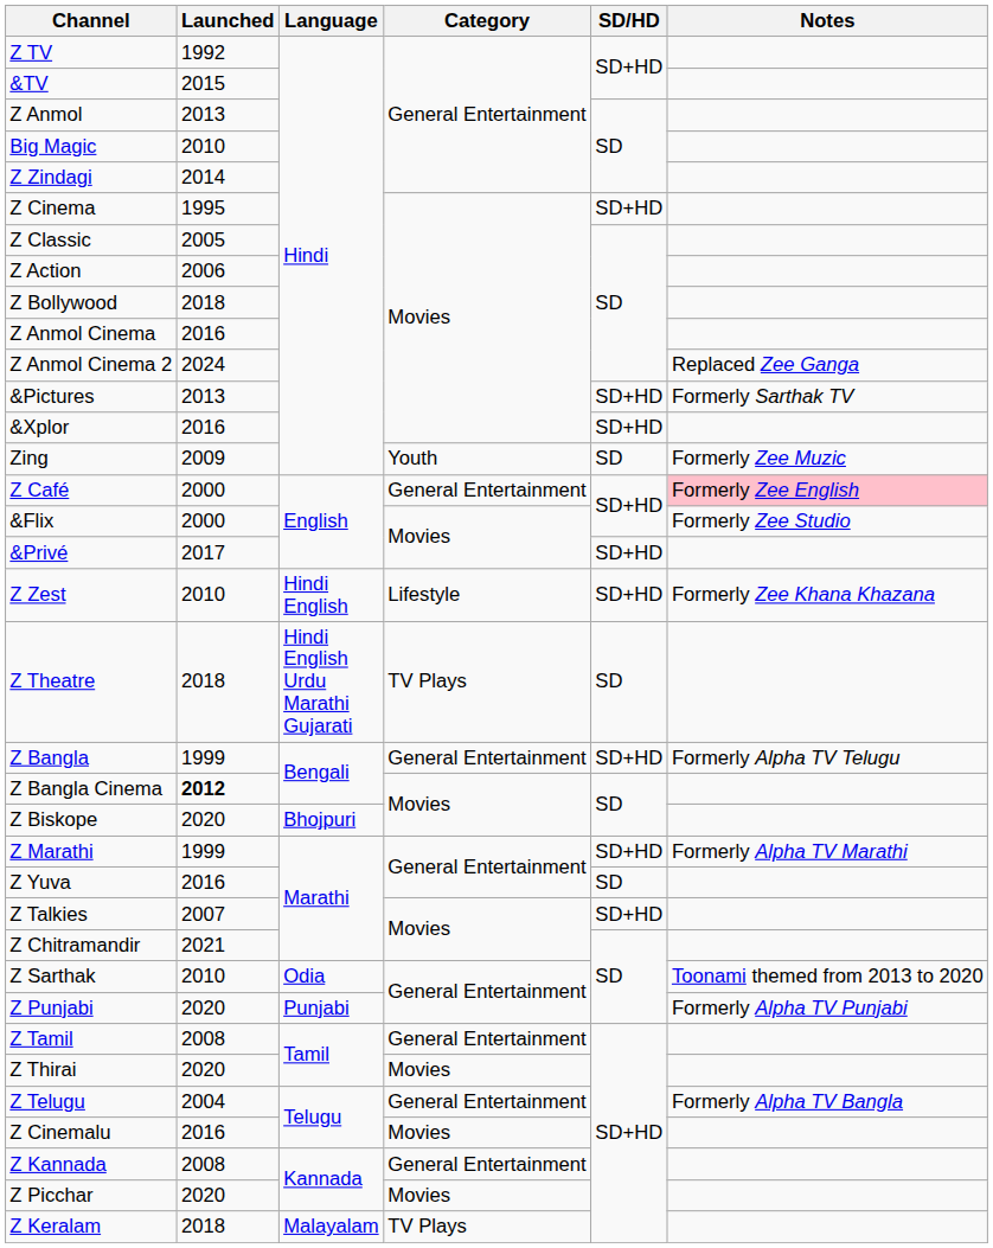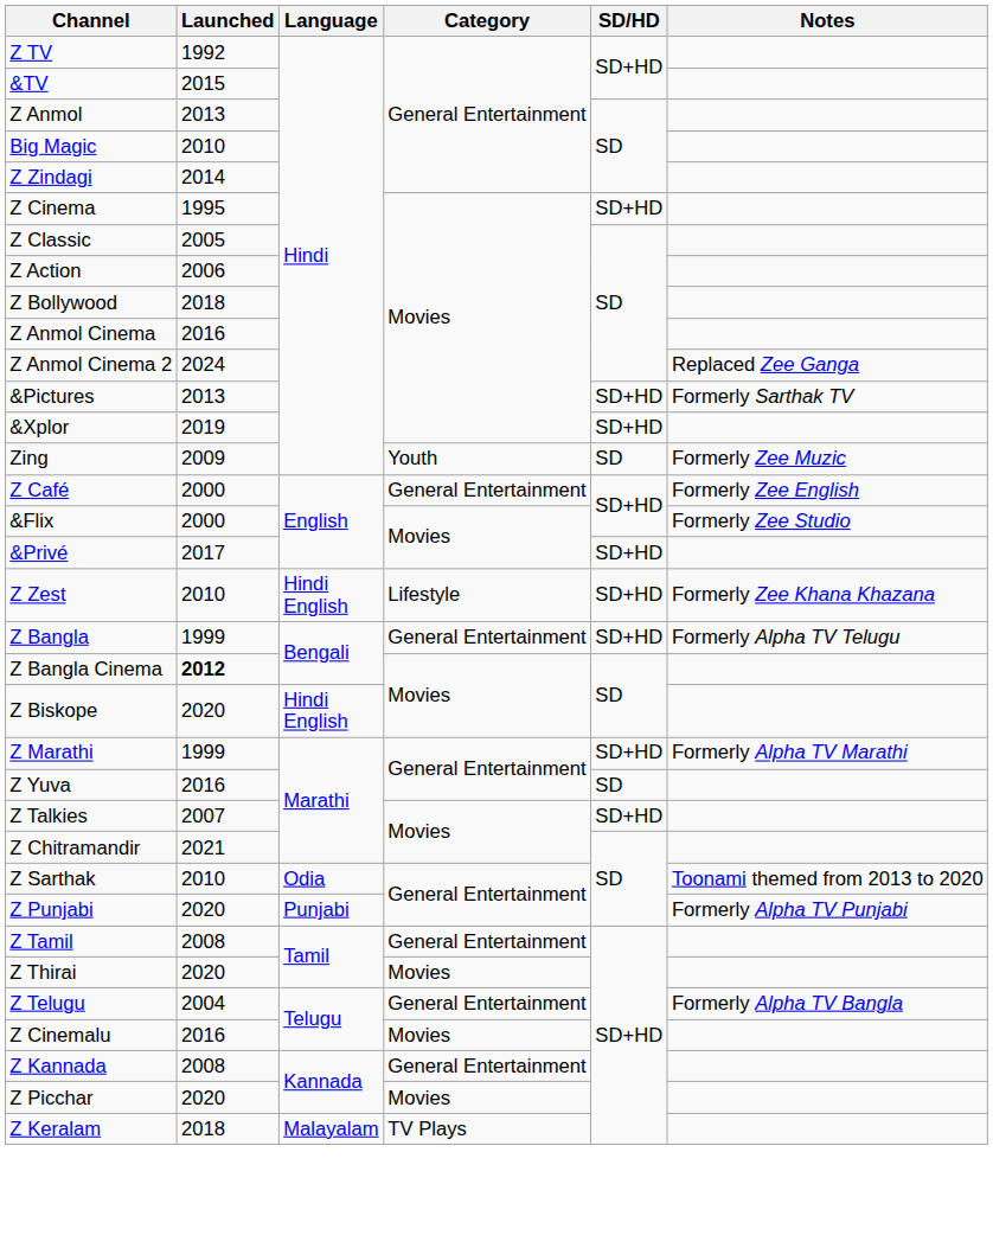&Xplor | Launched: 2016 -> 2019
Z Café | Notes: pink background -> no background
- row: Z Theatre | 2018 | Hindi English Urdu Marathi Gujarati | TV Plays | SD
Z Biskope | Language: Bhojpuri -> Hindi English
